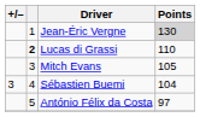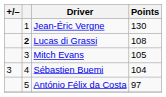Jean-Éric Vergne | Points: lightgrey background -> no background
Lucas di Grassi | Points: 110 -> 108
